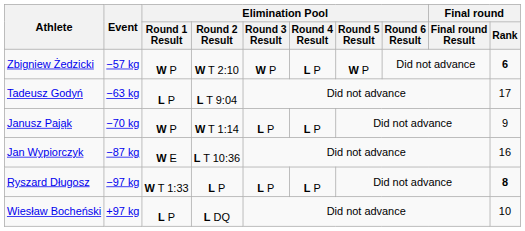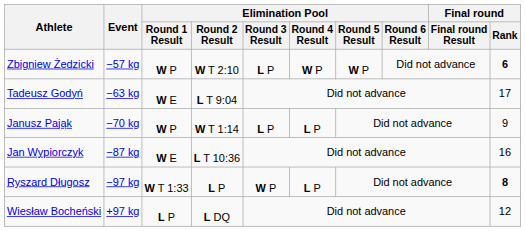Zbigniew Żedzicki | Elimination Pool / Round 3 Result: W P -> L P
Zbigniew Żedzicki | Elimination Pool / Round 4 Result: L P -> W P
Tadeusz Godyń | Elimination Pool / Round 1 Result: L P -> W E
Ryszard Długosz | Elimination Pool / Round 3 Result: L P -> W P
Wiesław Bocheński | Final round / Rank: 10 -> 12
